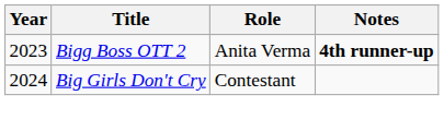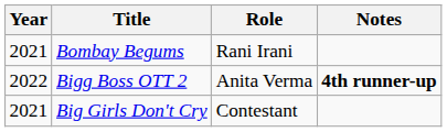+ row: 2021 | Bombay Begums | Rani Irani
Bigg Boss OTT 2 | Year: 2023 -> 2022
Big Girls Don't Cry | Year: 2024 -> 2021
